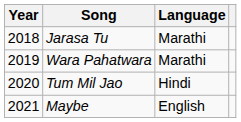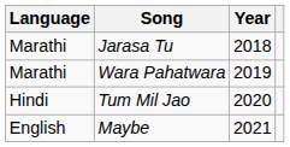columns swapped: Year <-> Language
